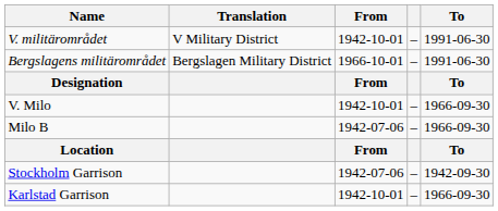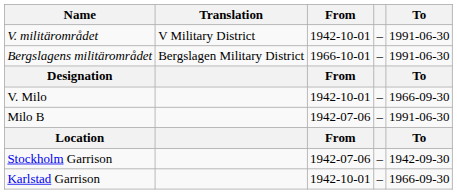Milo B | To: 1966-09-30 -> 1991-06-30
